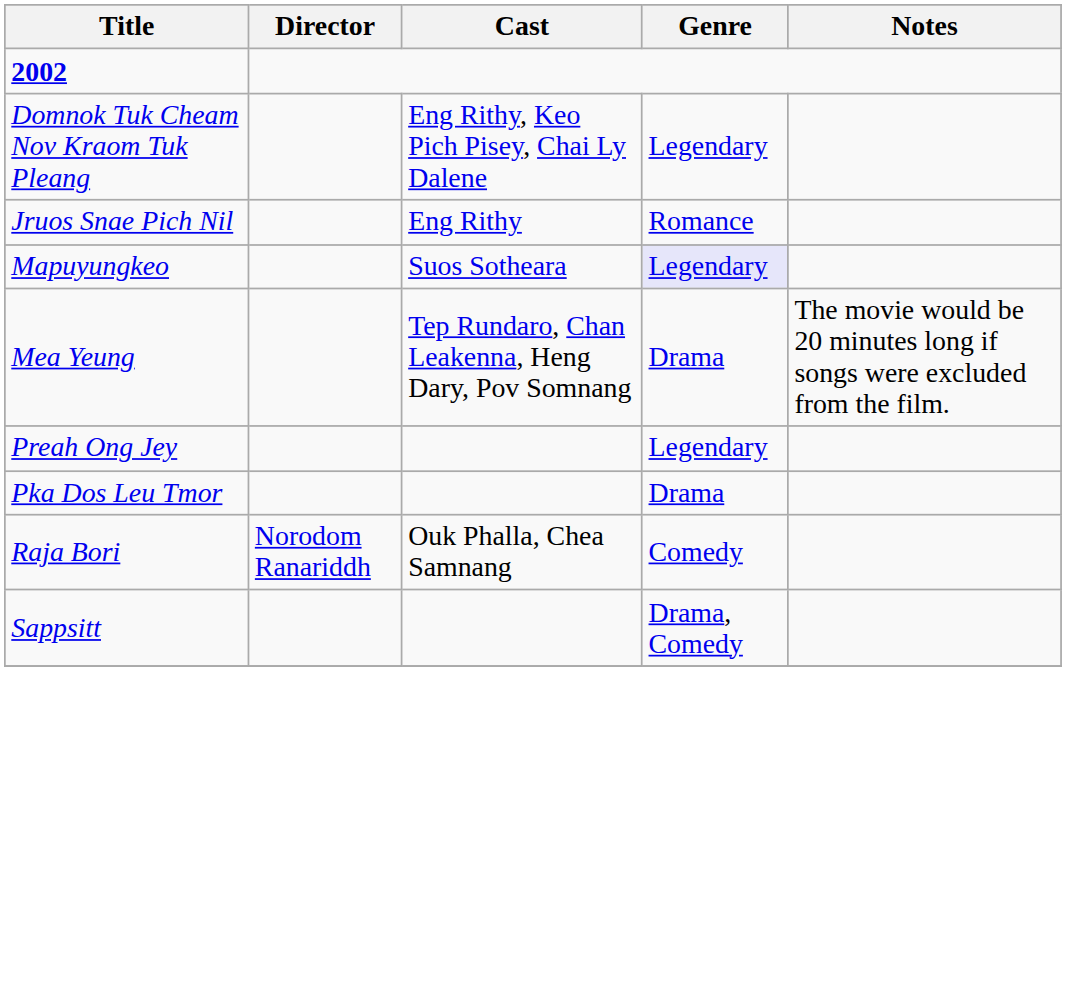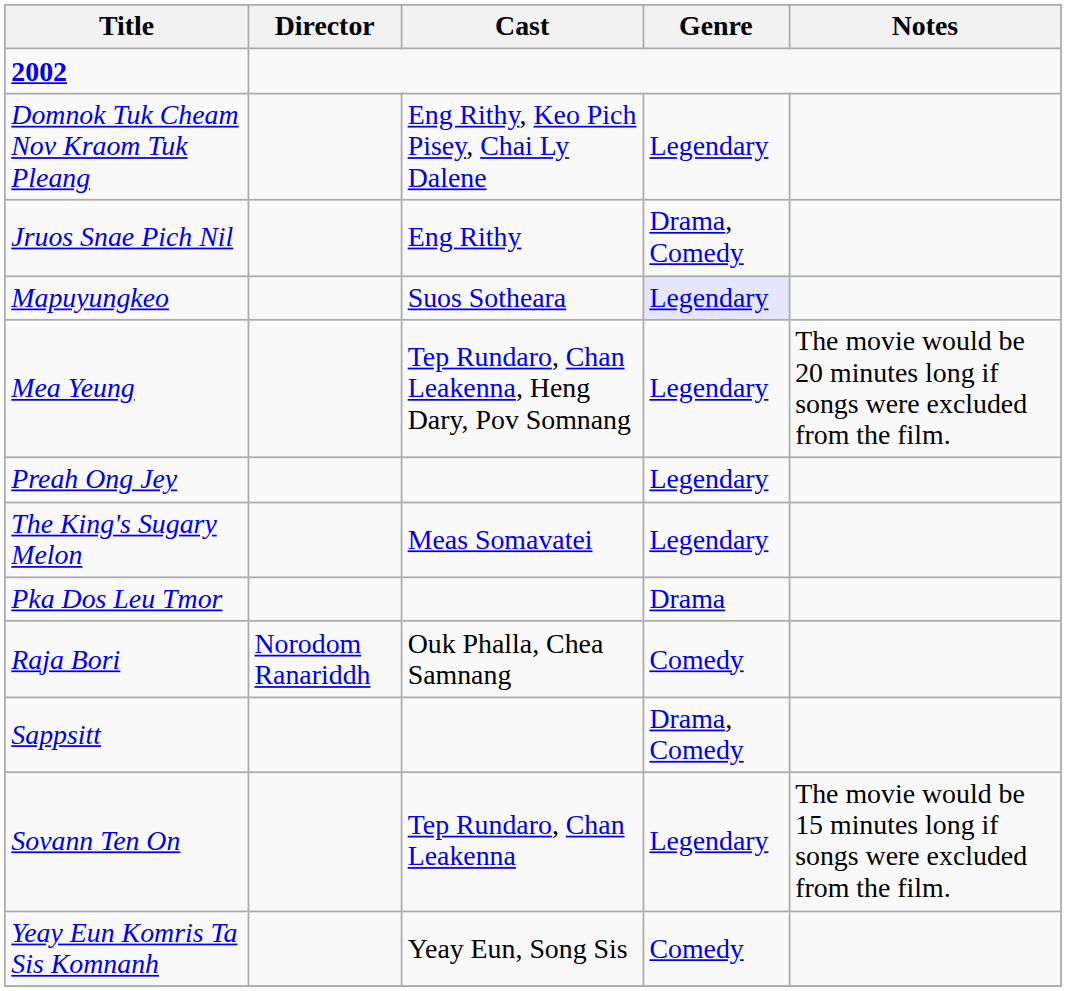Jruos Snae Pich Nil | Genre: Romance -> Drama, Comedy
Mea Yeung | Genre: Drama -> Legendary
+ row: The King's Sugary Melon | Meas Somavatei | Legendary
+ row: Sovann Ten On | Tep Rundaro, Chan Leakenna | Legendary | The movie would be 15 minutes long if songs were excluded from the film.
+ row: Yeay Eun Komris Ta Sis Komnanh | Yeay Eun, Song Sis | Comedy
